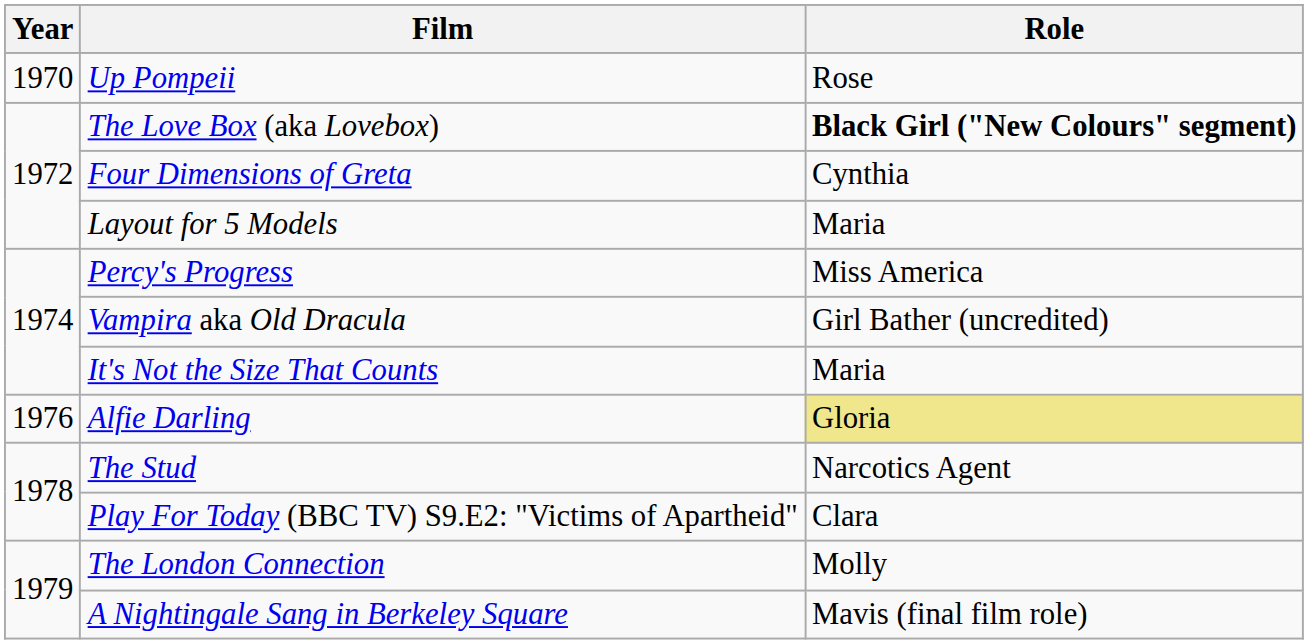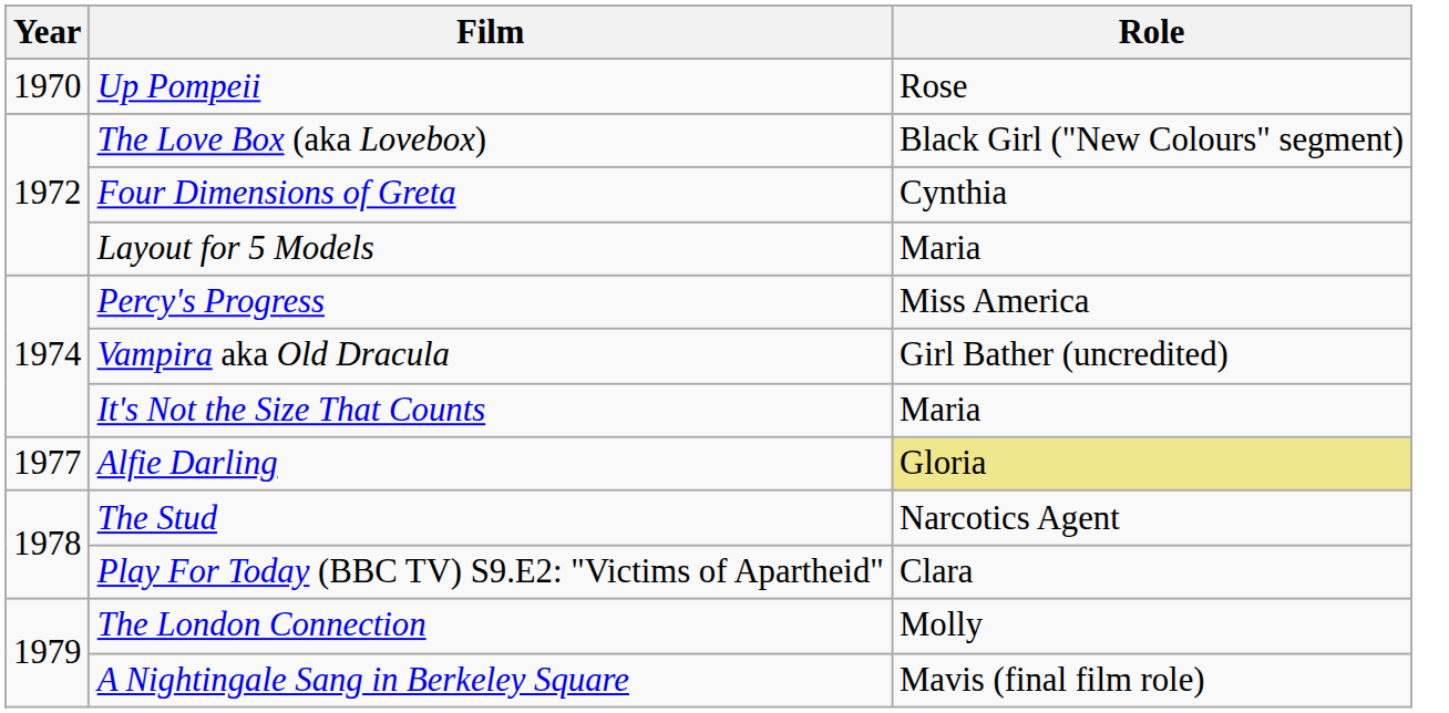The Love Box (aka Lovebox) | Role: bold -> normal
Alfie Darling | Year: 1976 -> 1977
